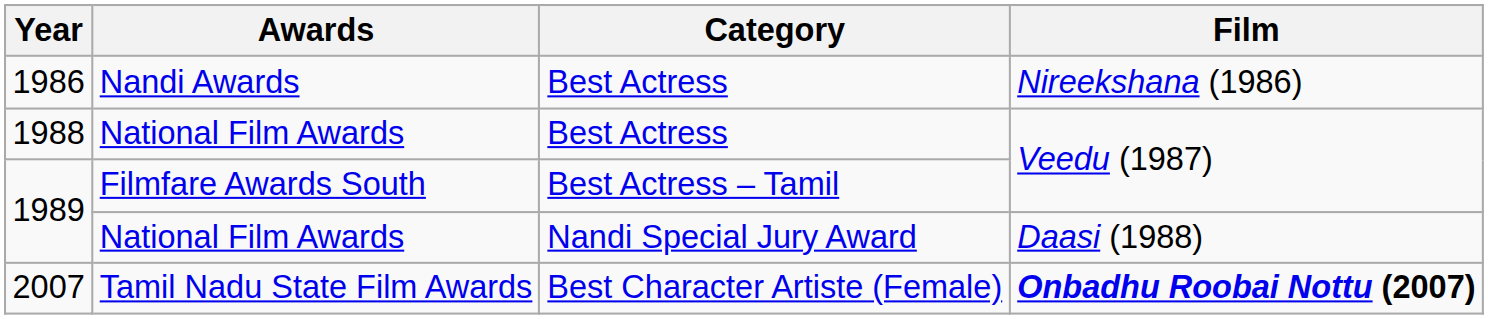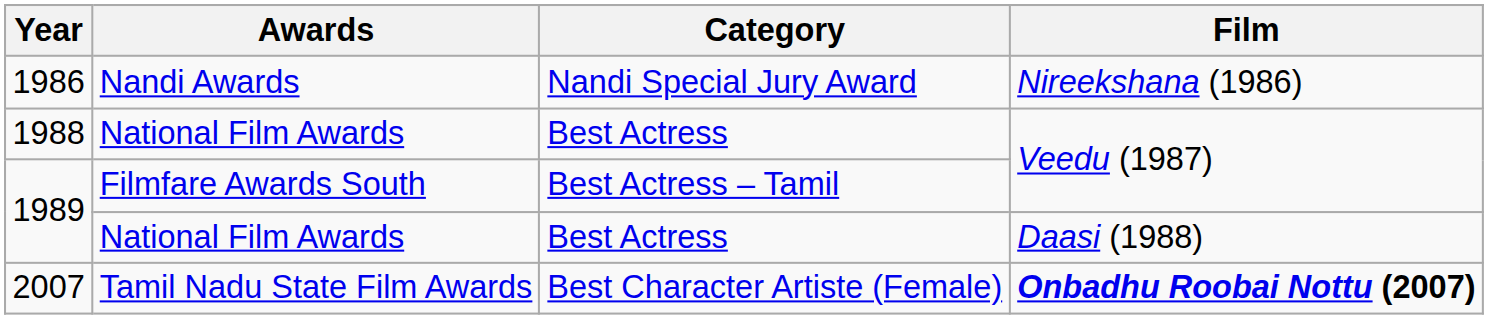1986 | Category: Best Actress -> Nandi Special Jury Award
1989 / National Film Awards | Category: Nandi Special Jury Award -> Best Actress
